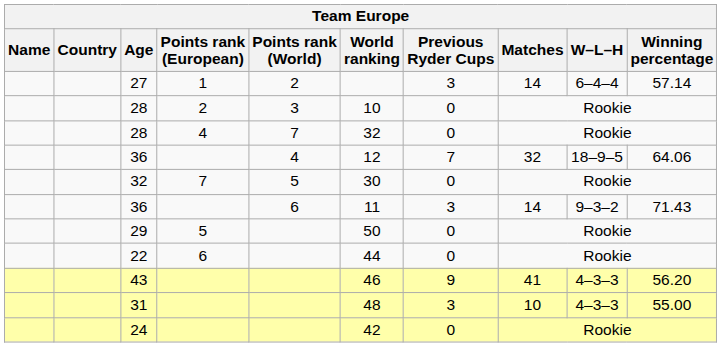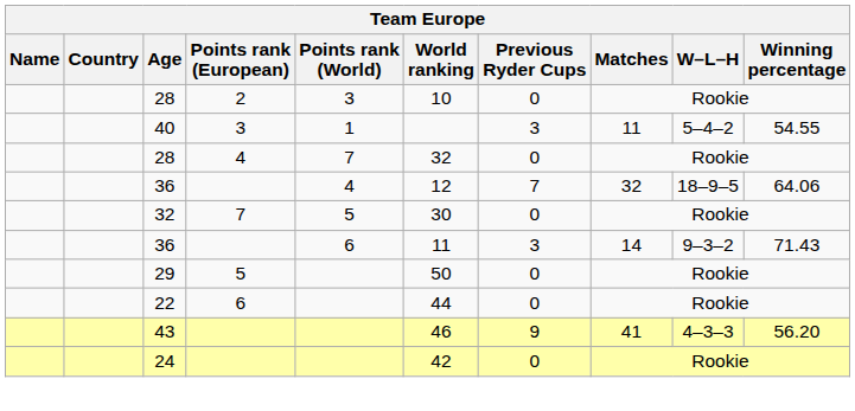- row: 27 | 1 | 2 | 3 | 14 | 6–4–4 | 57.14
+ row: 40 | 3 | 1 | 3 | 11 | 5–4–2 | 54.55
- row: 31 | 48 | 3 | 10 | 4–3–3 | 55.00
